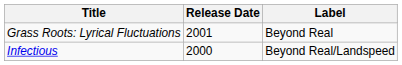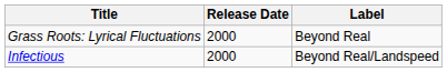Grass Roots: Lyrical Fluctuations | Release Date: 2001 -> 2000
